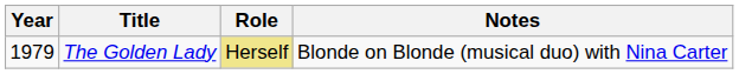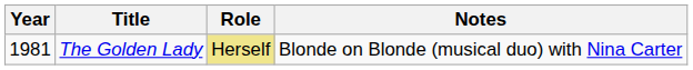The Golden Lady | Year: 1979 -> 1981
